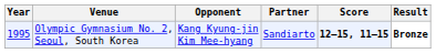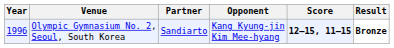columns swapped: Partner <-> Opponent
Olympic Gymnasium No. 2, Seoul, South Korea | Year: 1995 -> 1996
